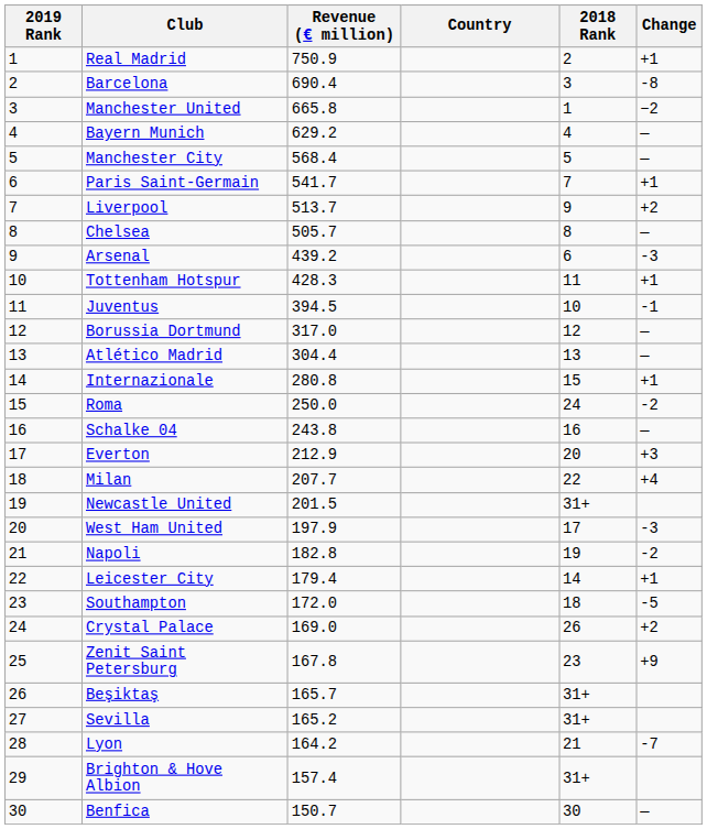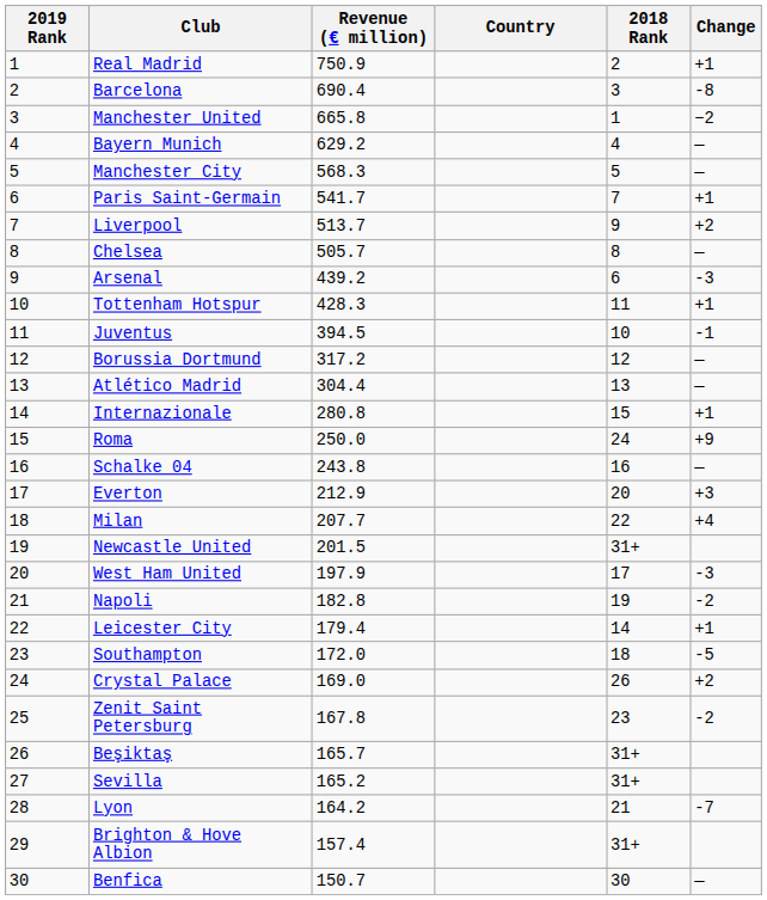Manchester City | Revenue (€ million): 568.4 -> 568.3
Borussia Dortmund | Revenue (€ million): 317.0 -> 317.2
Roma | Change: -2 -> +9
Zenit Saint Petersburg | Change: +9 -> -2
